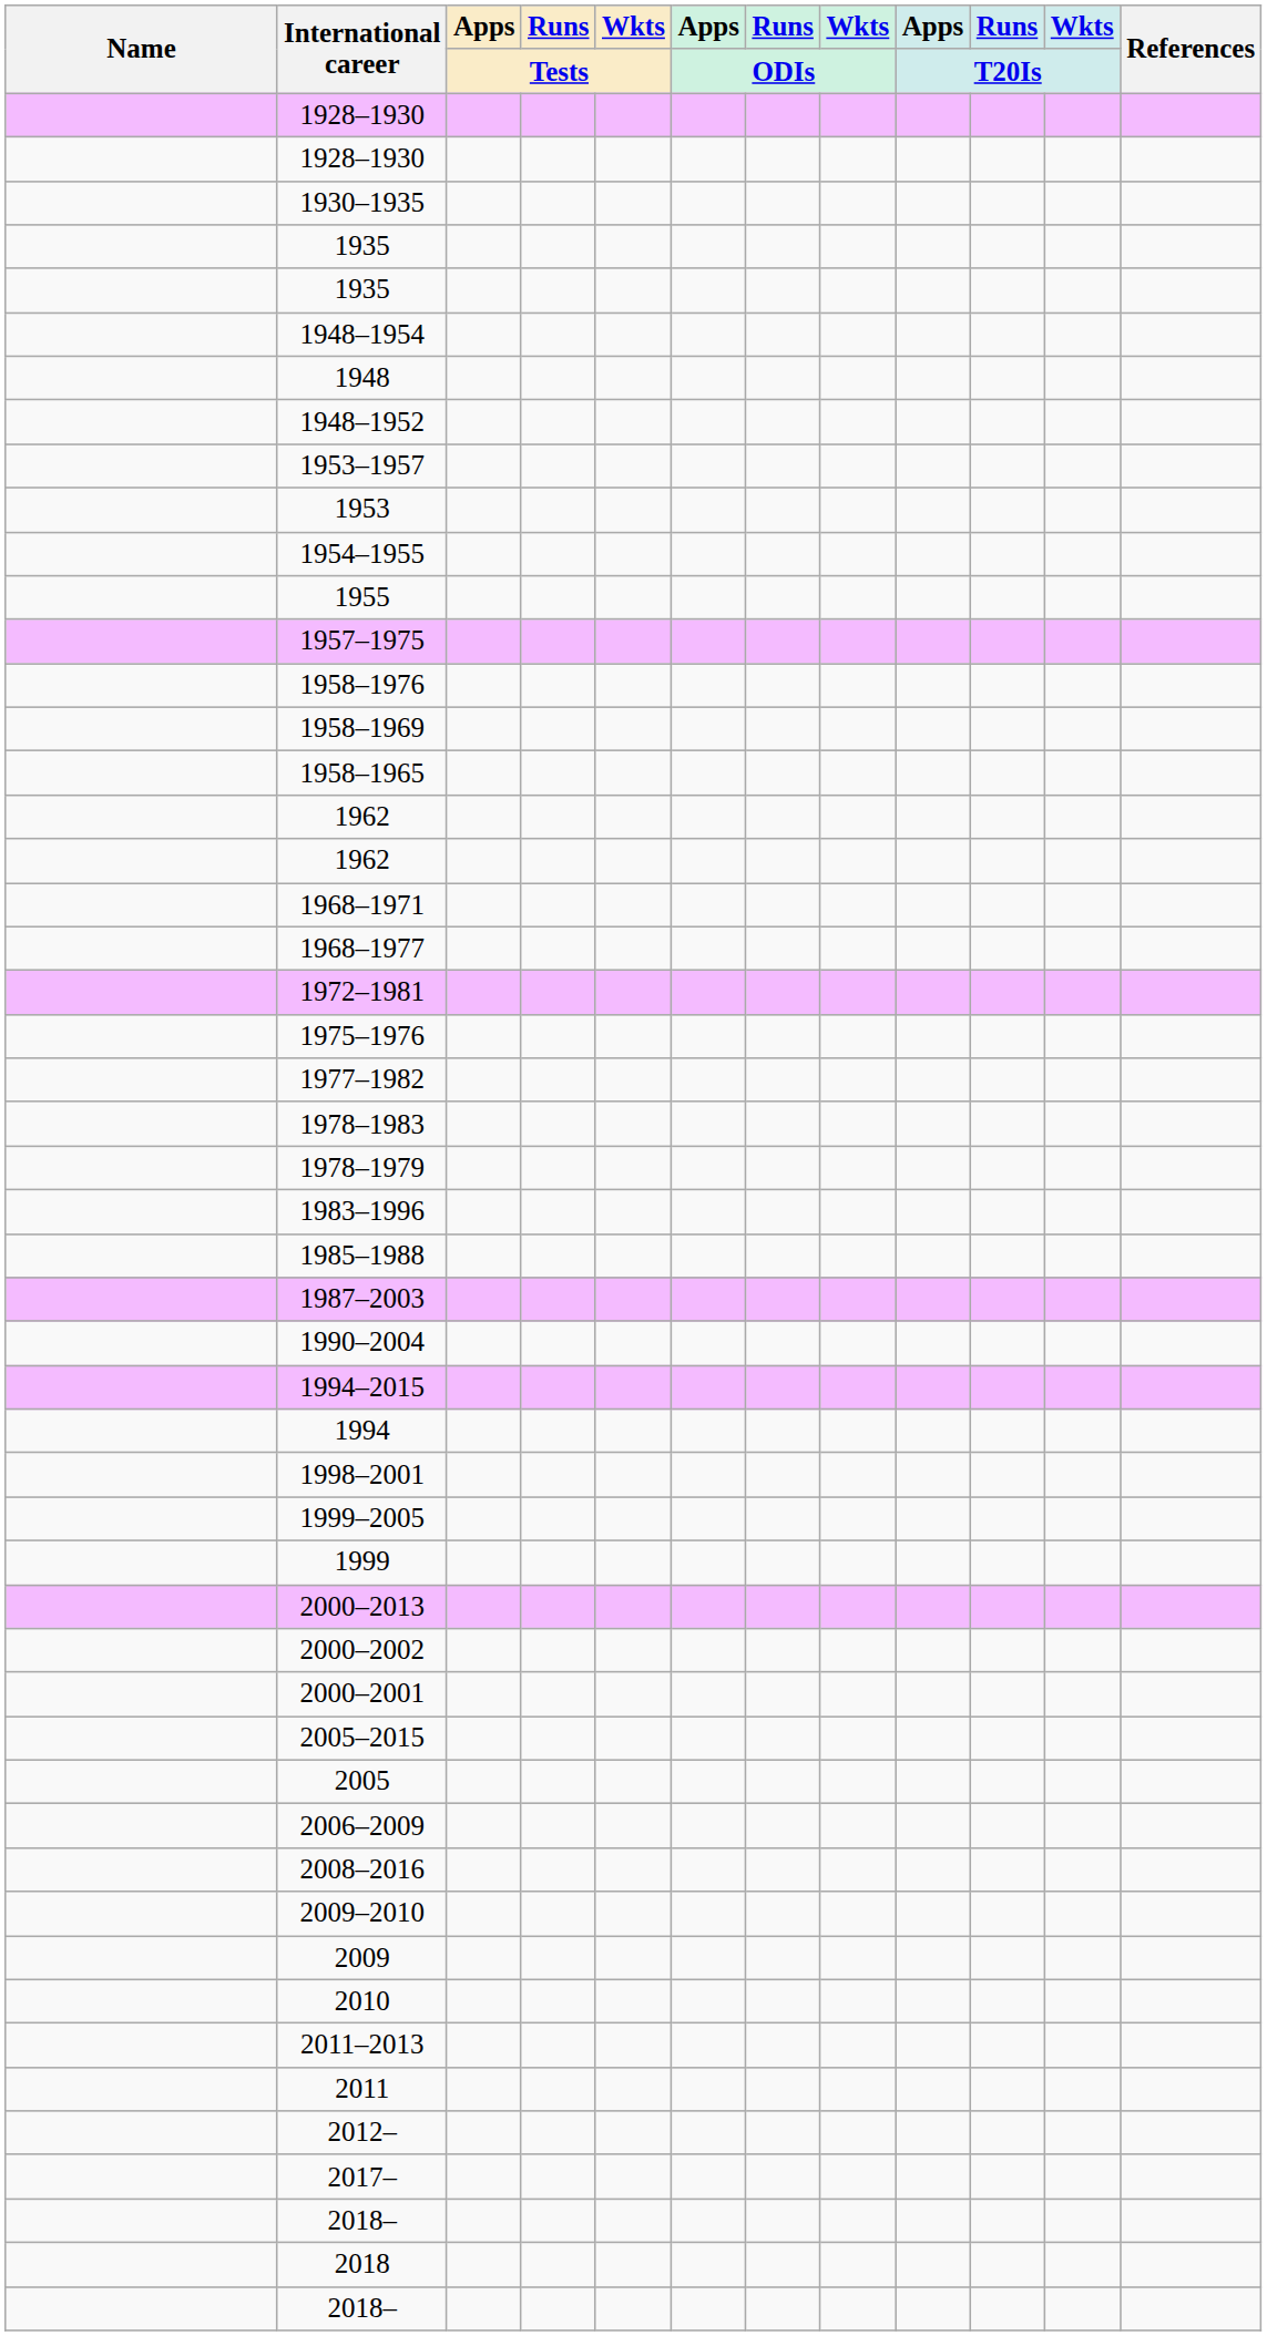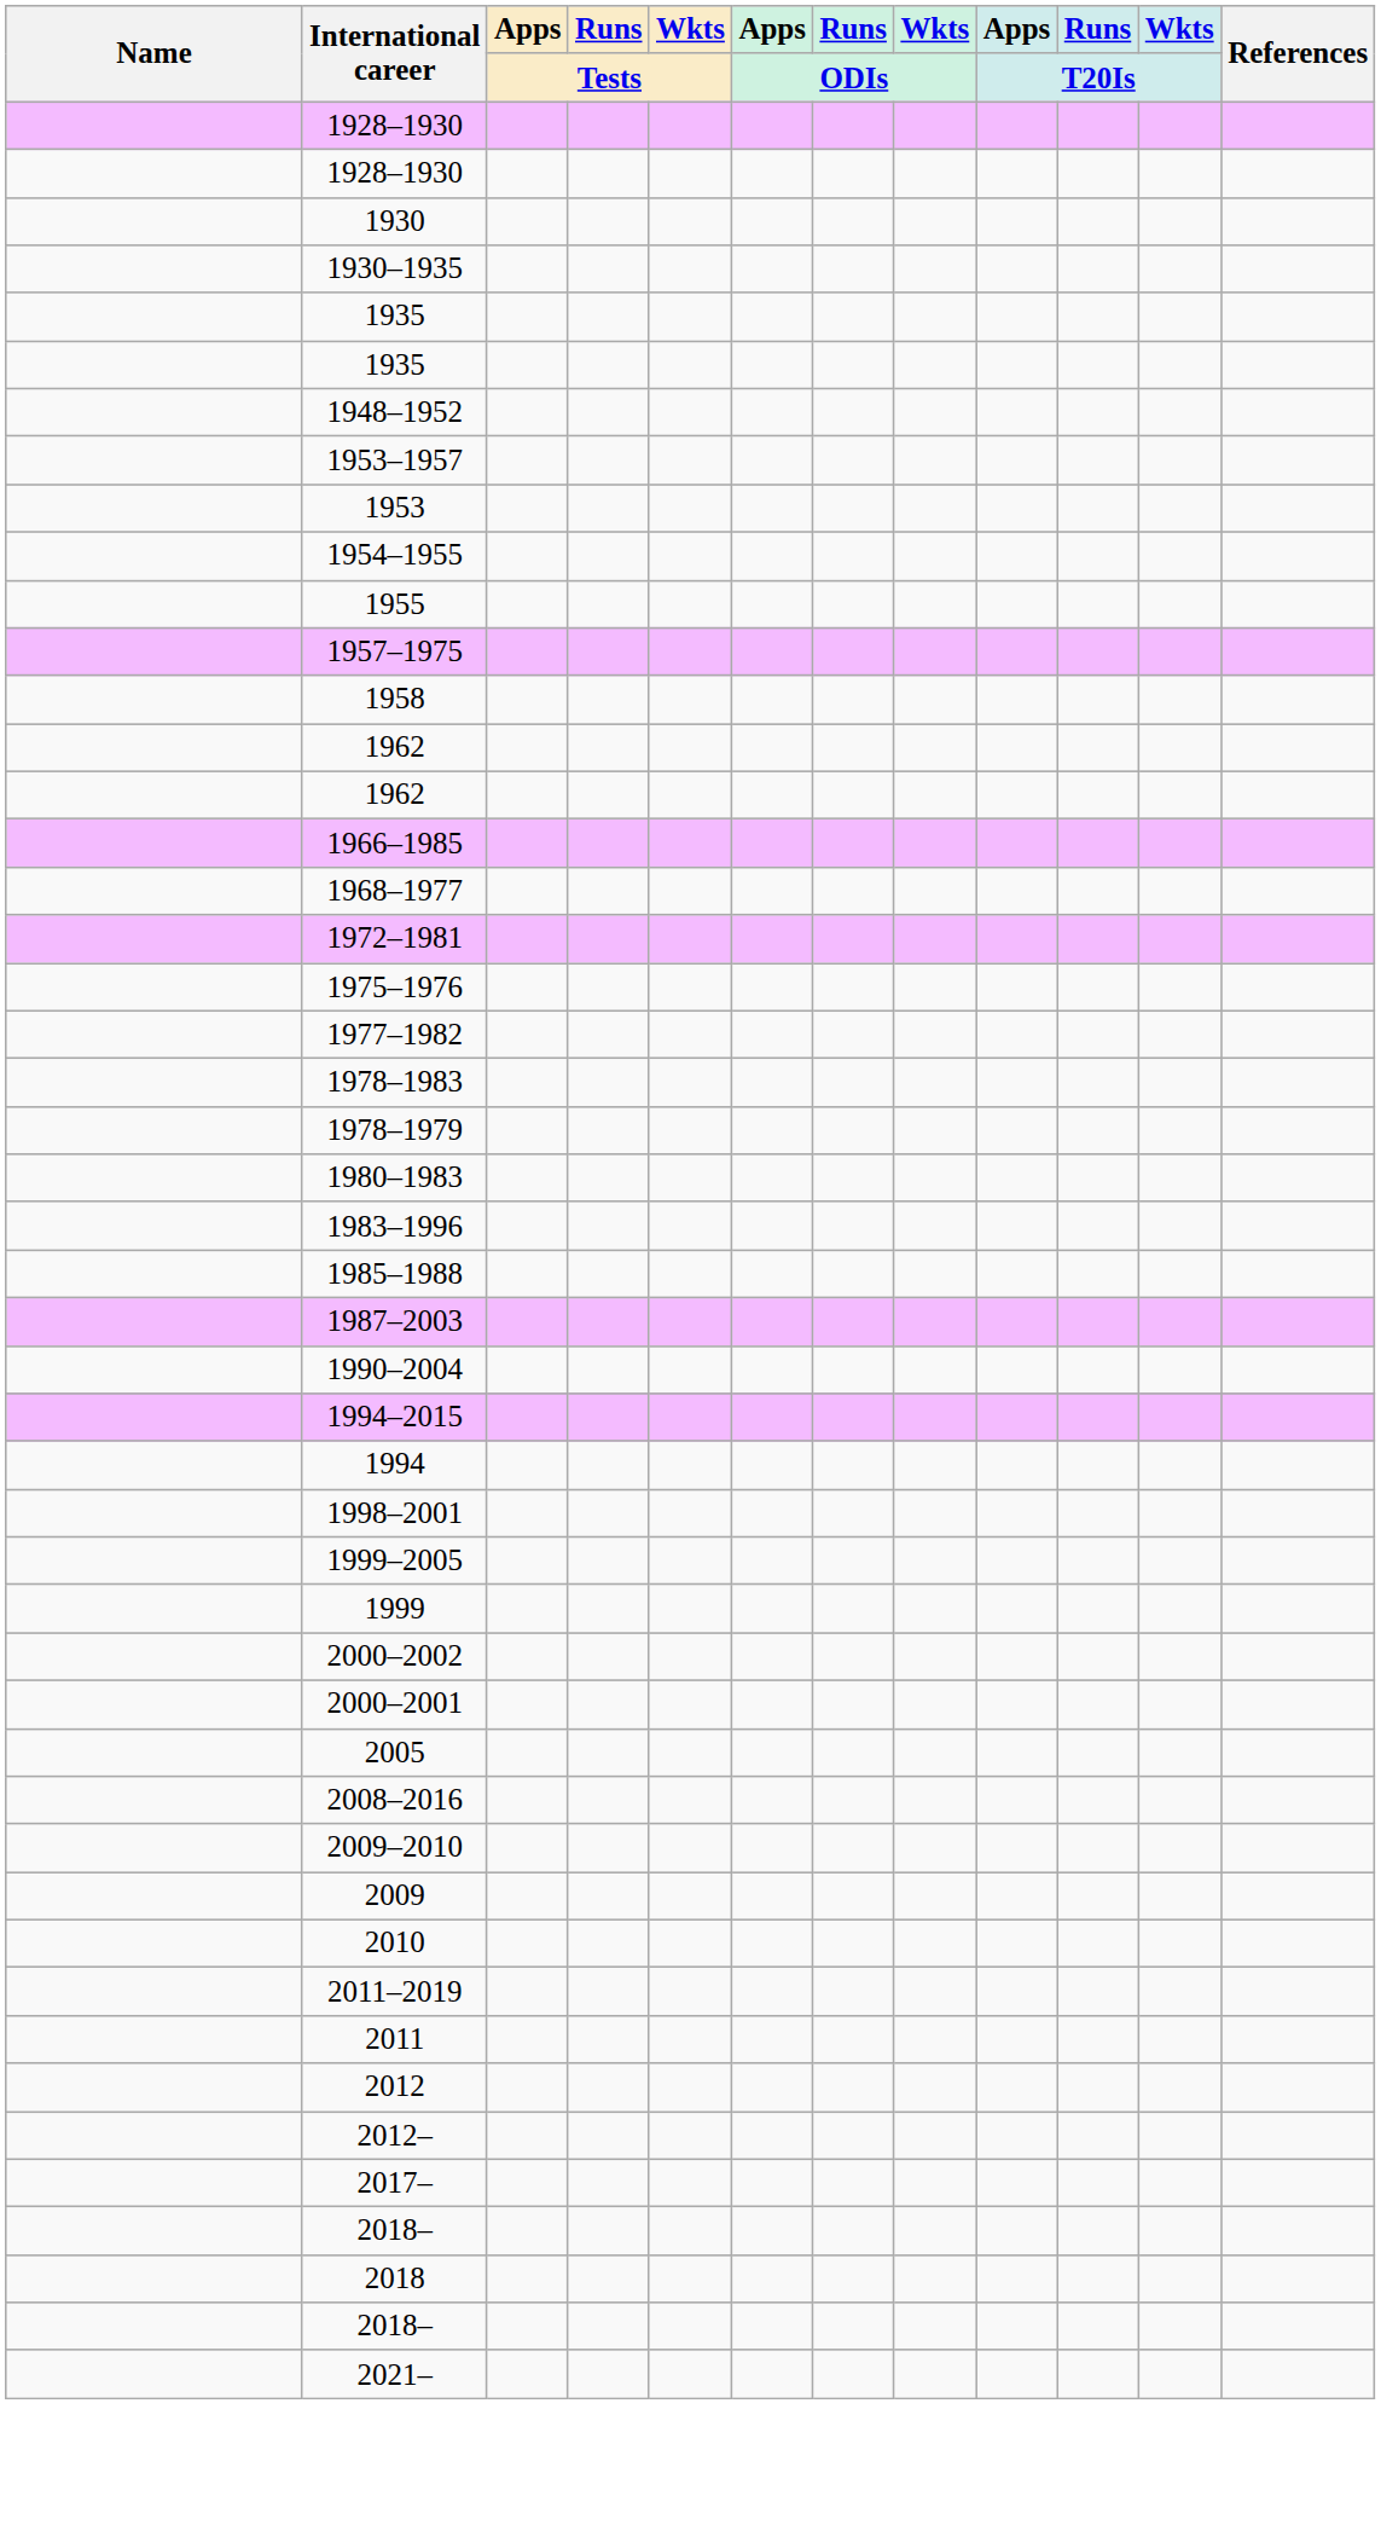+ row: 1930
- row: 1948–1954
- row: 1948
- row: 1958–1976
+ row: 1958
- row: 1958–1969
- row: 1958–1965
+ row: 1966–1985
- row: 1968–1971
+ row: 1980–1983
- row: 2000–2013
- row: 2005–2015
- row: 2006–2009
+ row: 2011–2019
- row: 2011–2013
+ row: 2012
+ row: 2021–
